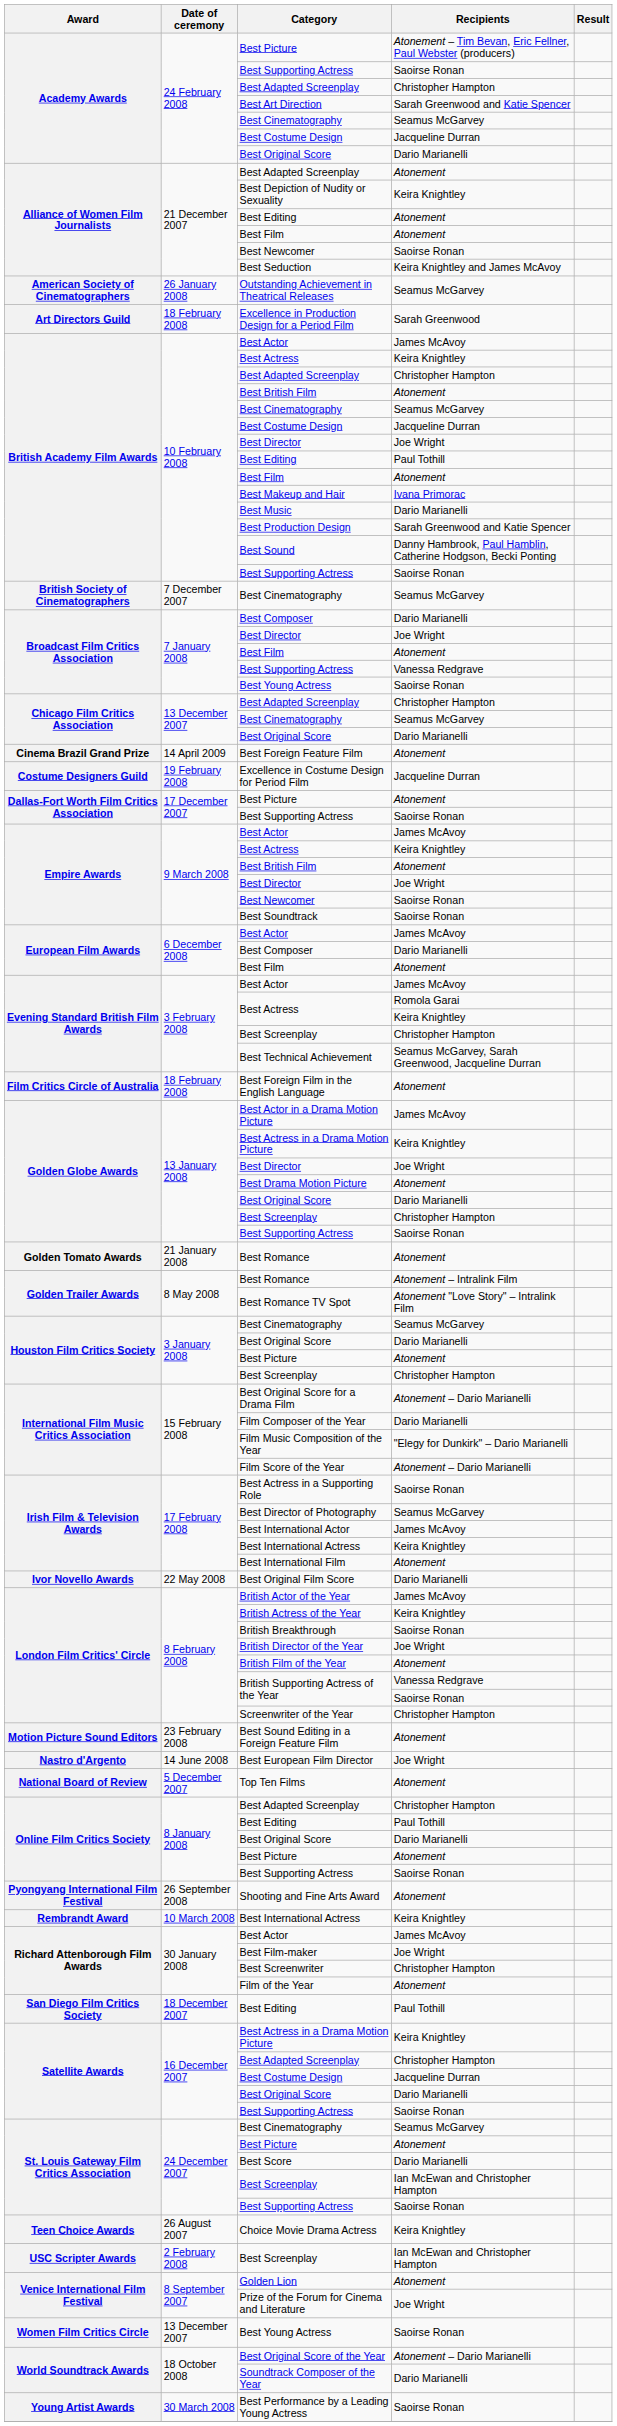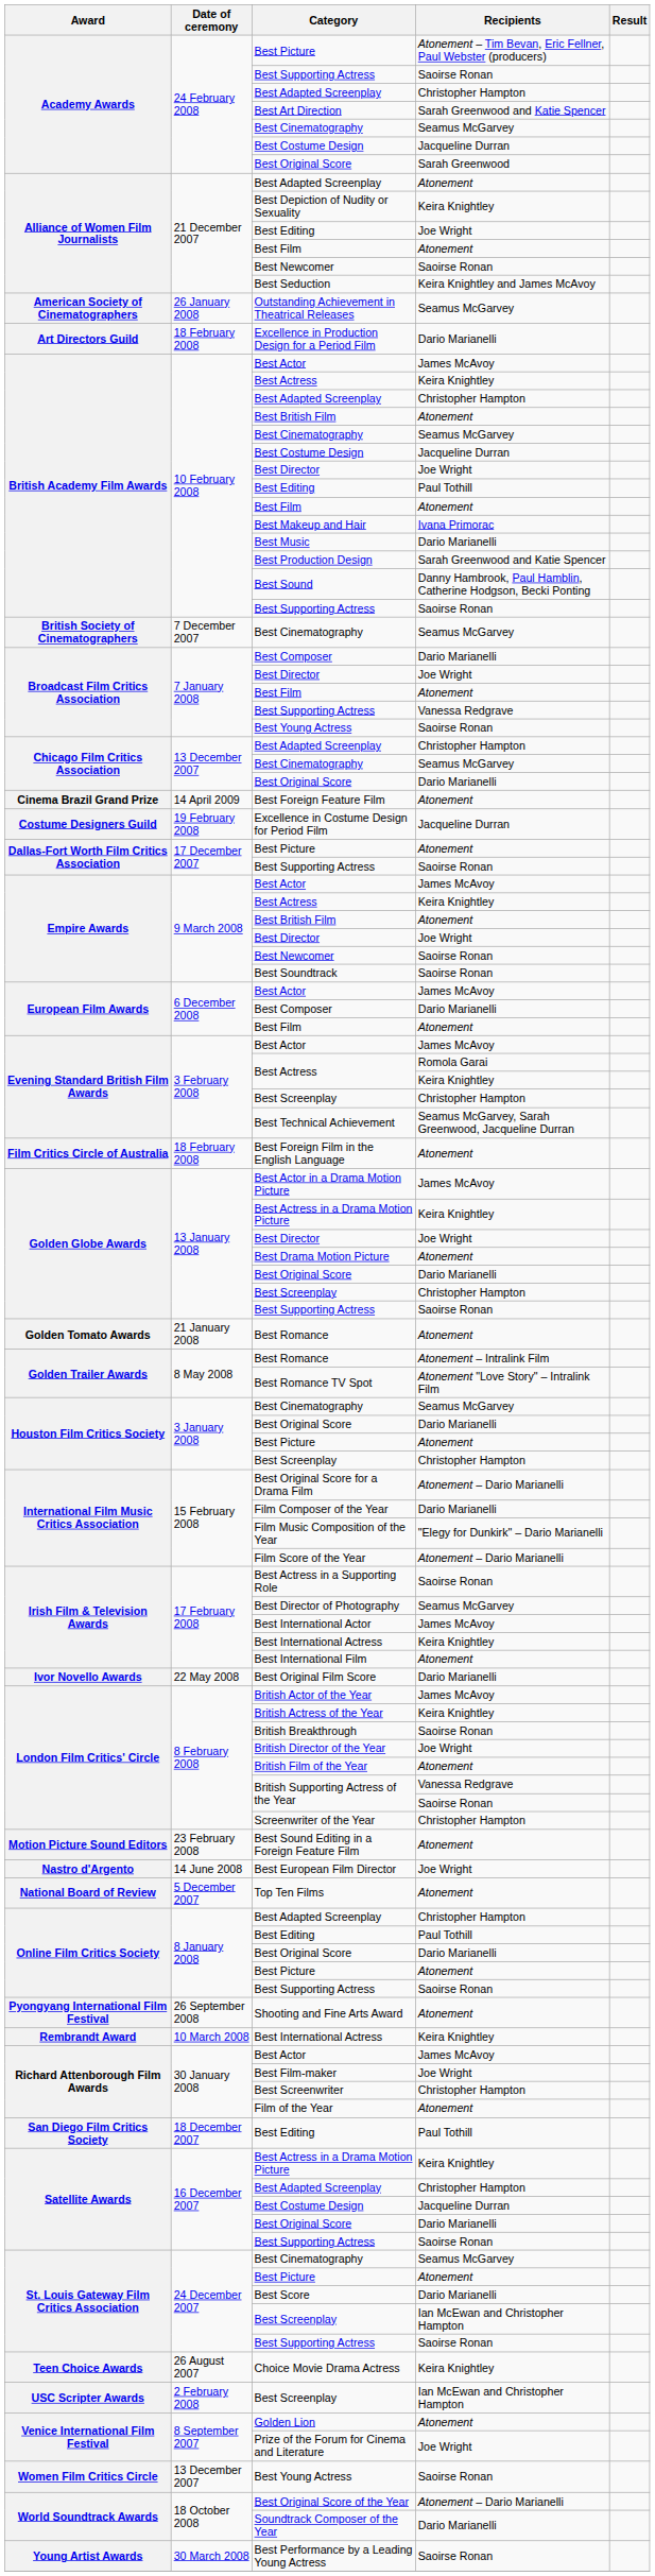Academy Awards / Best Original Score | Recipients: Dario Marianelli -> Sarah Greenwood
Alliance of Women Film Journalists / Best Editing | Recipients: Atonement -> Joe Wright
Excellence in Production Design for a Period Film | Recipients: Sarah Greenwood -> Dario Marianelli
